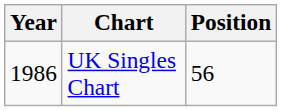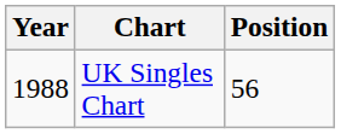UK Singles Chart | Year: 1986 -> 1988
